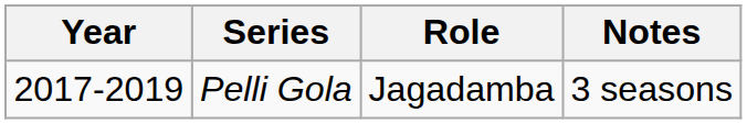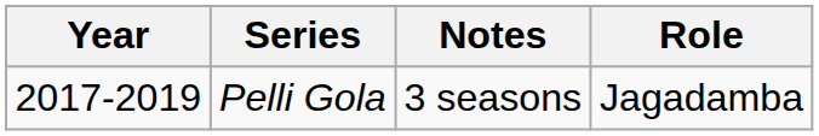columns swapped: Role <-> Notes
